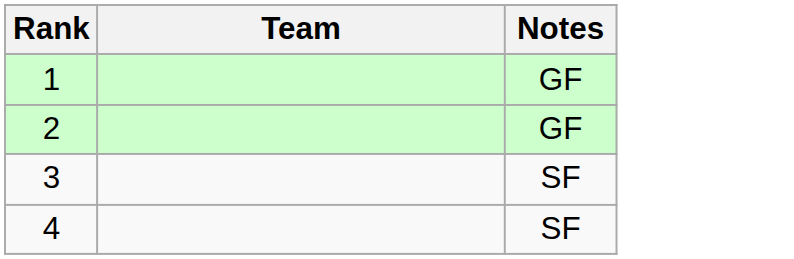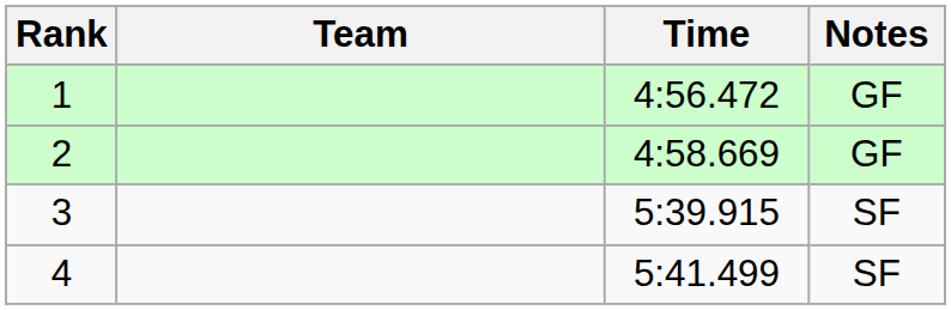+ column: Time | 4:56.472 | 4:58.669 | 5:39.915 | 5:41.499
